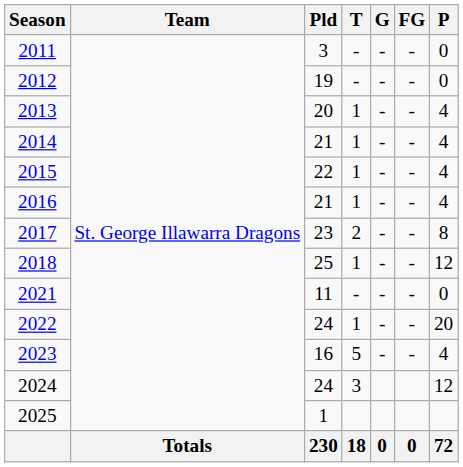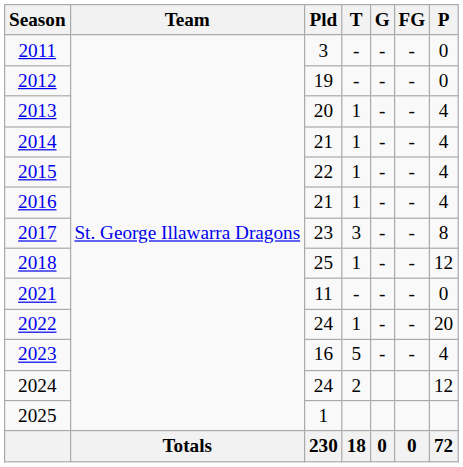2017 | T: 2 -> 3
2024 | T: 3 -> 2
